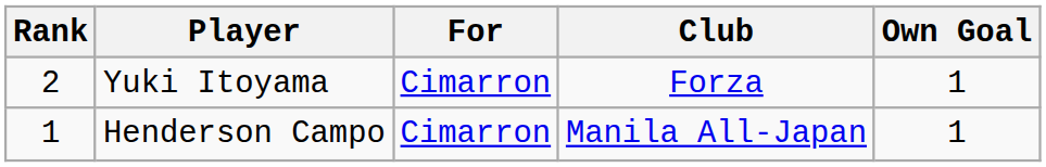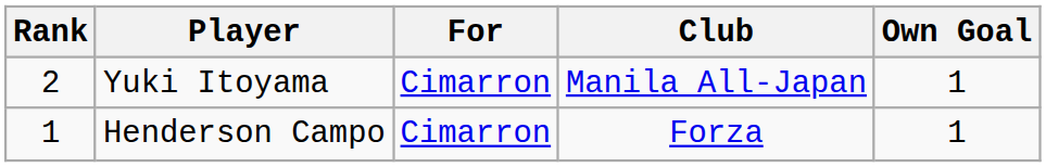Yuki Itoyama | Club: Forza -> Manila All-Japan
Henderson Campo | Club: Manila All-Japan -> Forza
